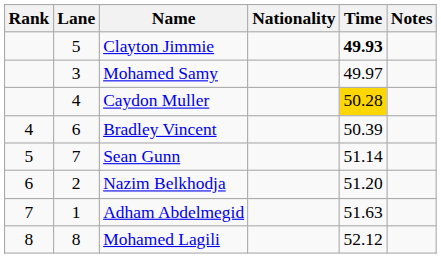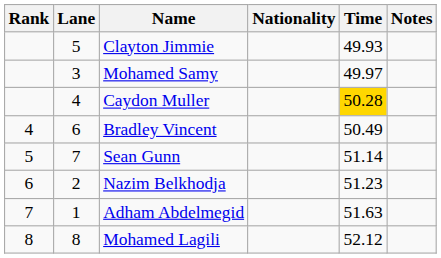Clayton Jimmie | Time: bold -> normal
Bradley Vincent | Time: 50.39 -> 50.49
Nazim Belkhodja | Time: 51.20 -> 51.23
